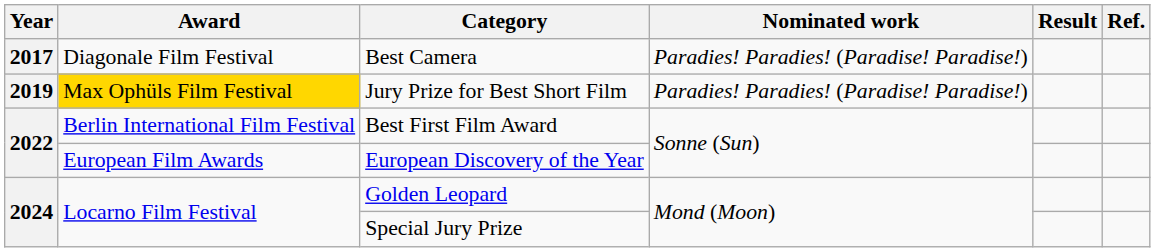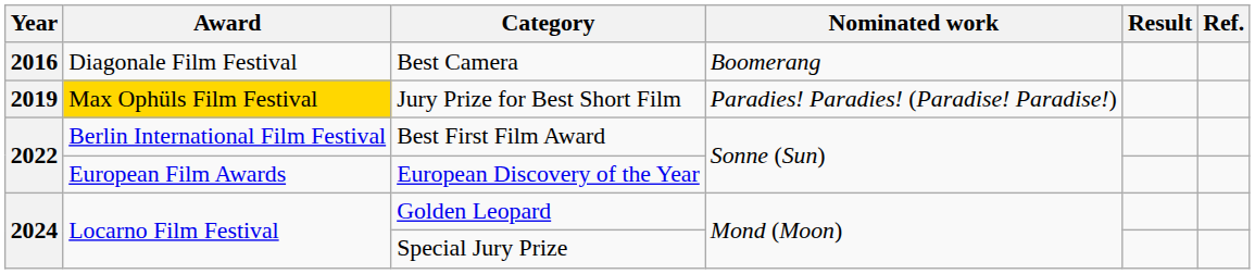Best Camera | Year: 2017 -> 2016
Best Camera | Nominated work: Paradies! Paradies! (Paradise! Paradise!) -> Boomerang
